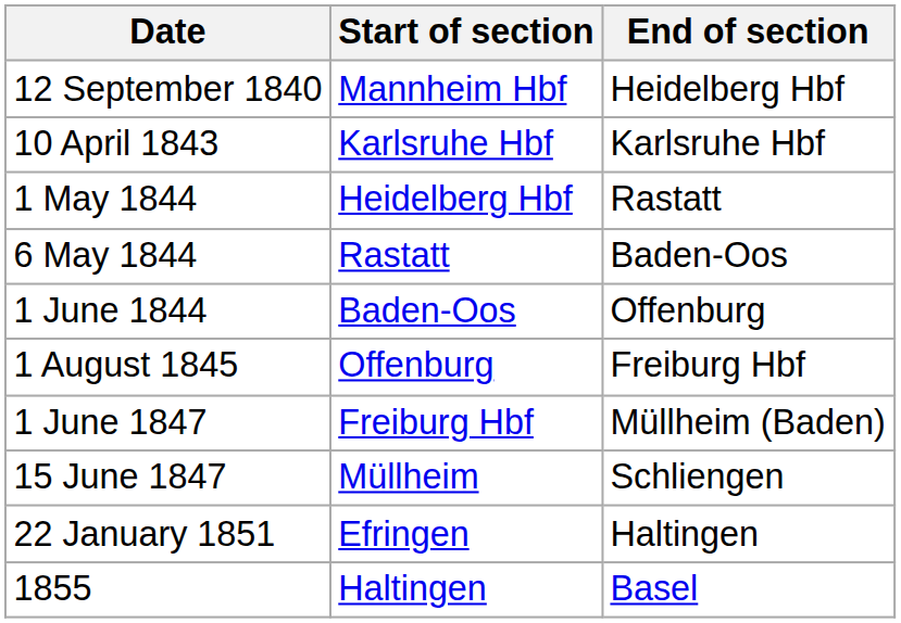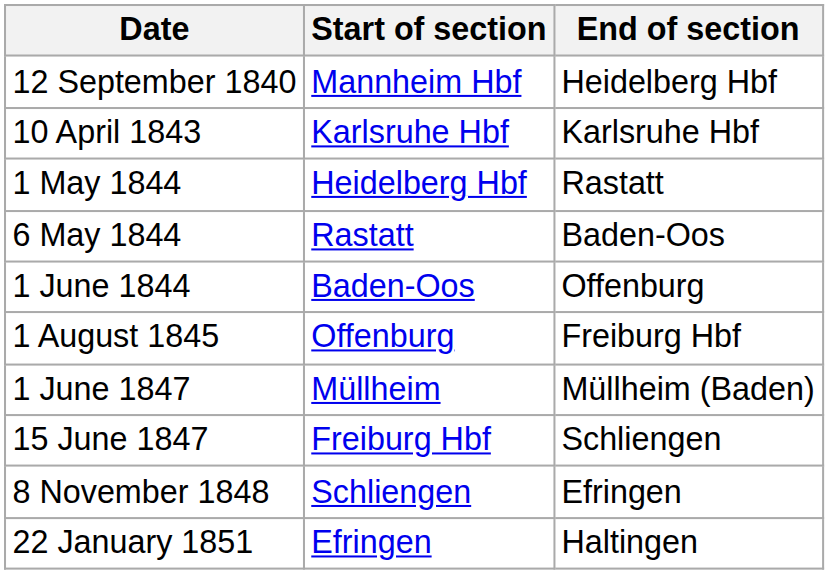1 June 1847 | Start of section: Freiburg Hbf -> Müllheim
15 June 1847 | Start of section: Müllheim -> Freiburg Hbf
+ row: 8 November 1848 | Schliengen | Efringen
- row: 1855 | Haltingen | Basel
